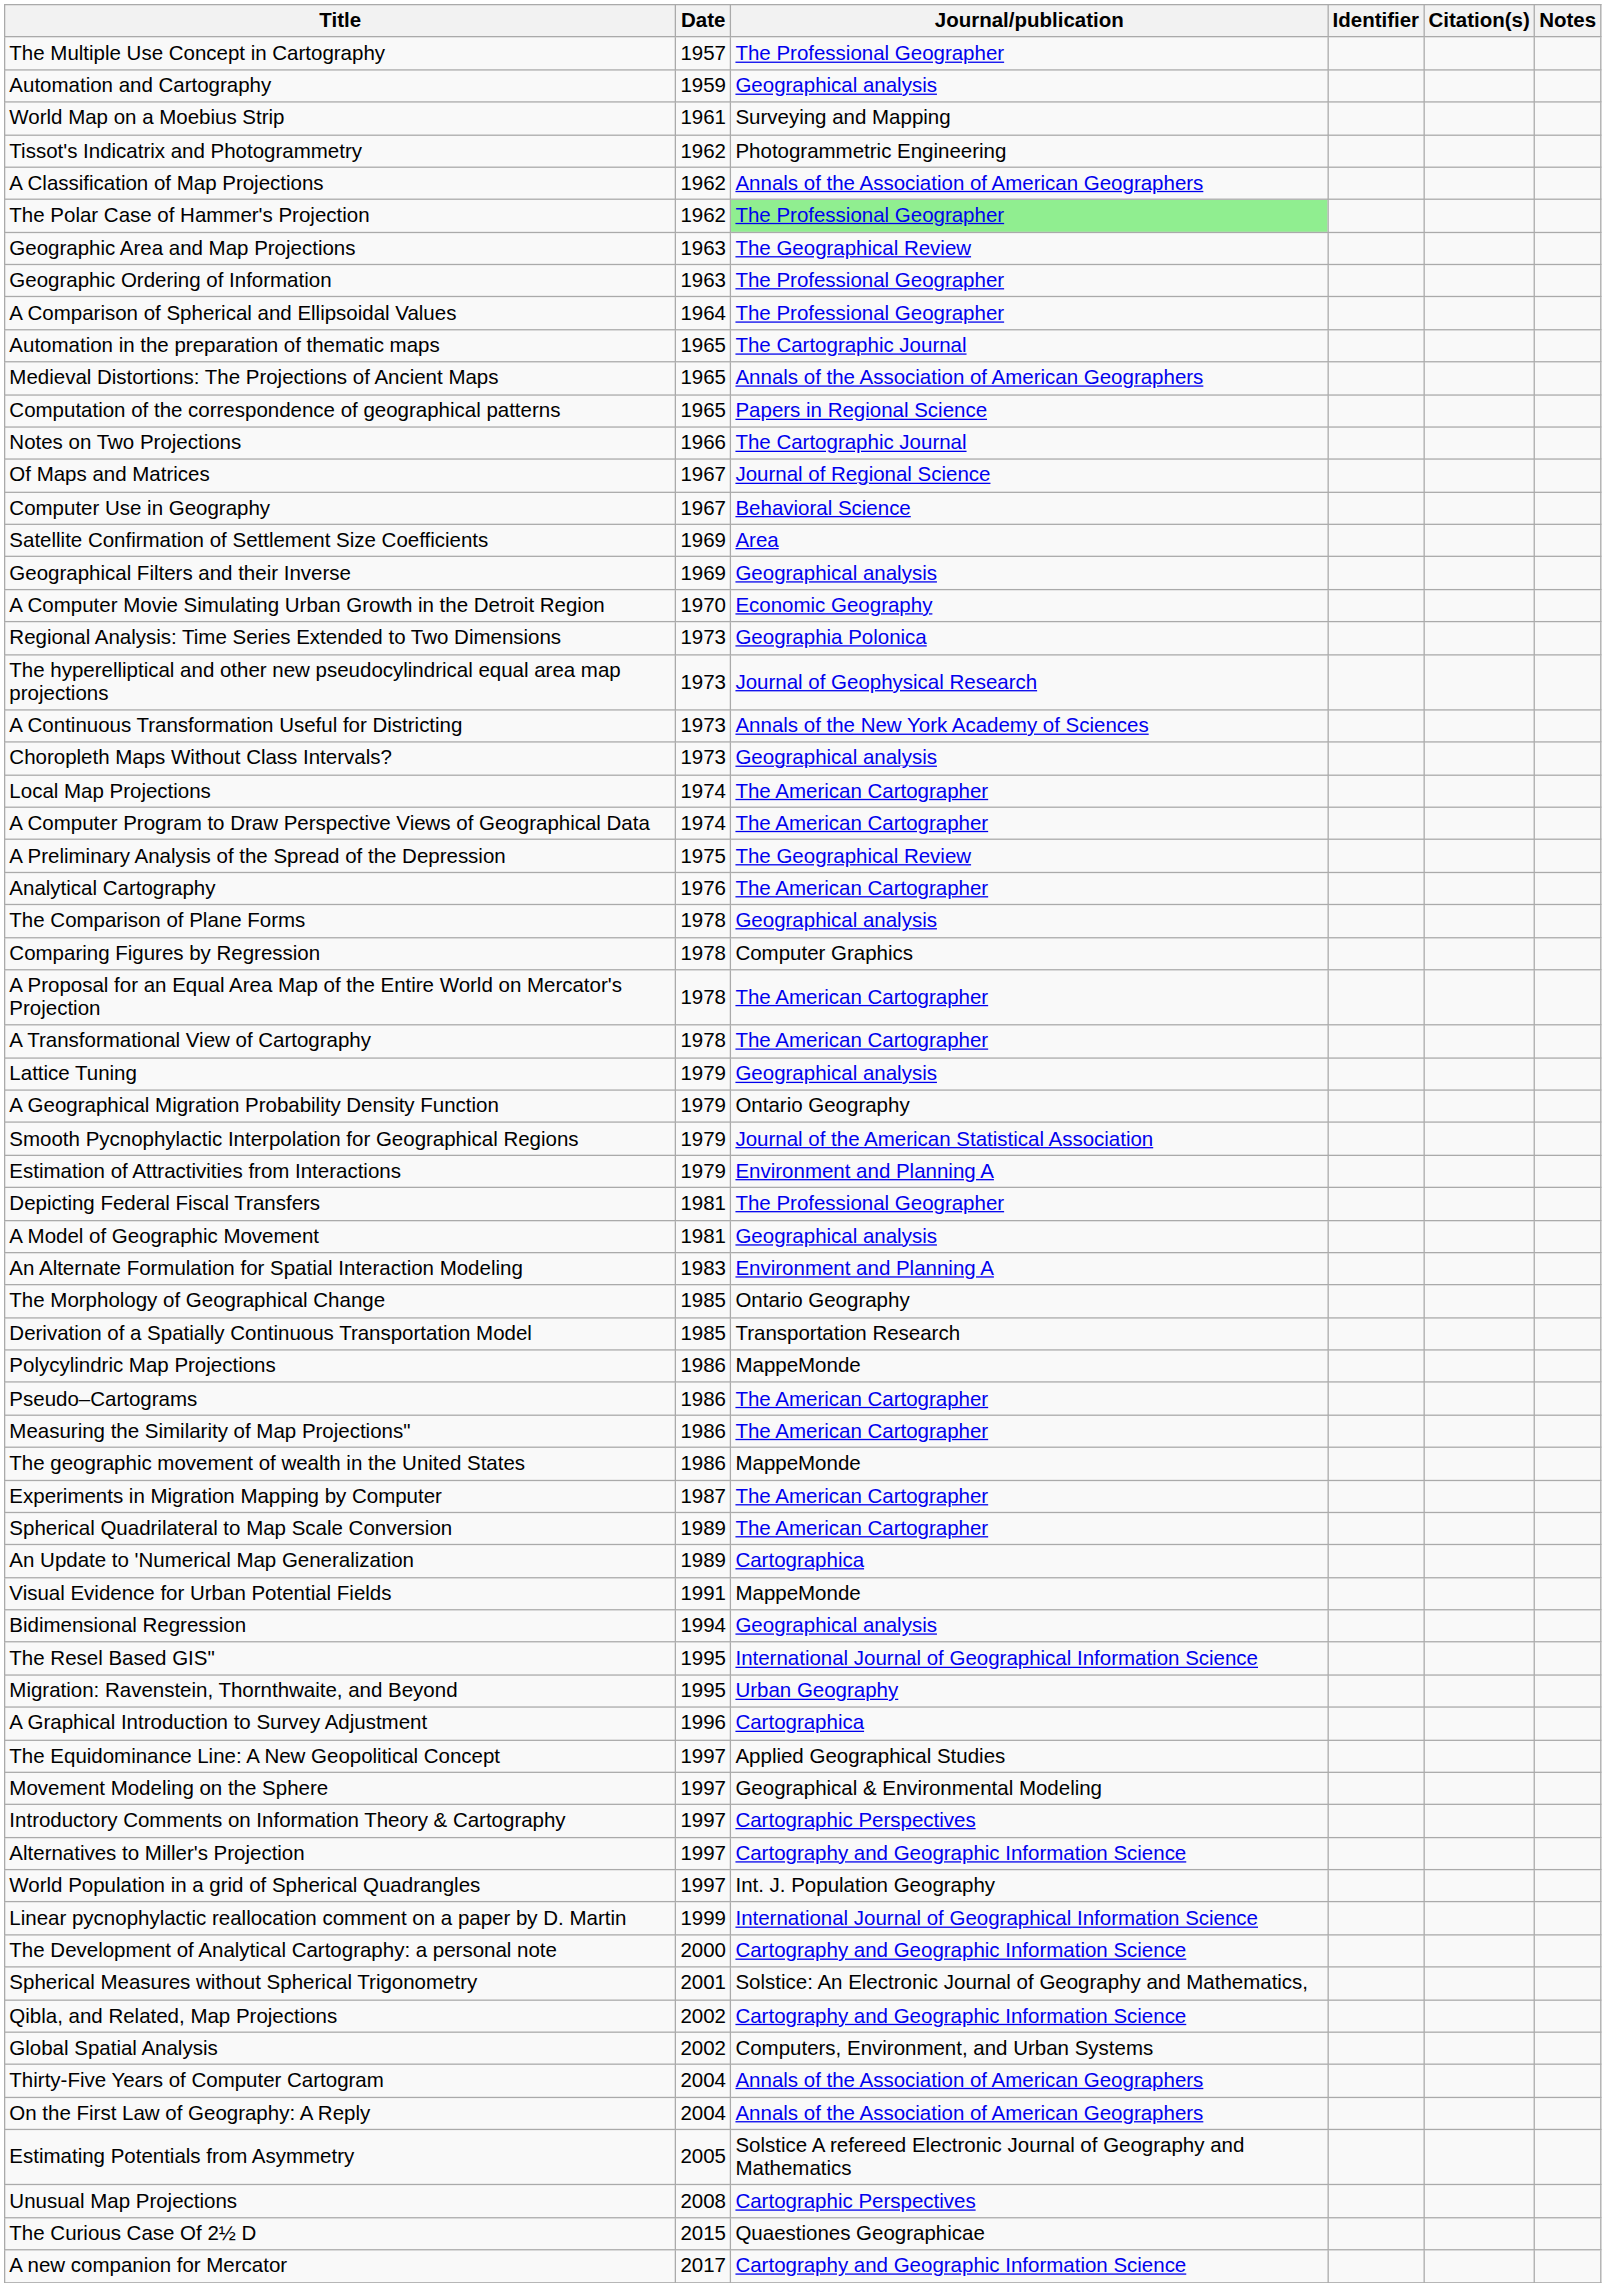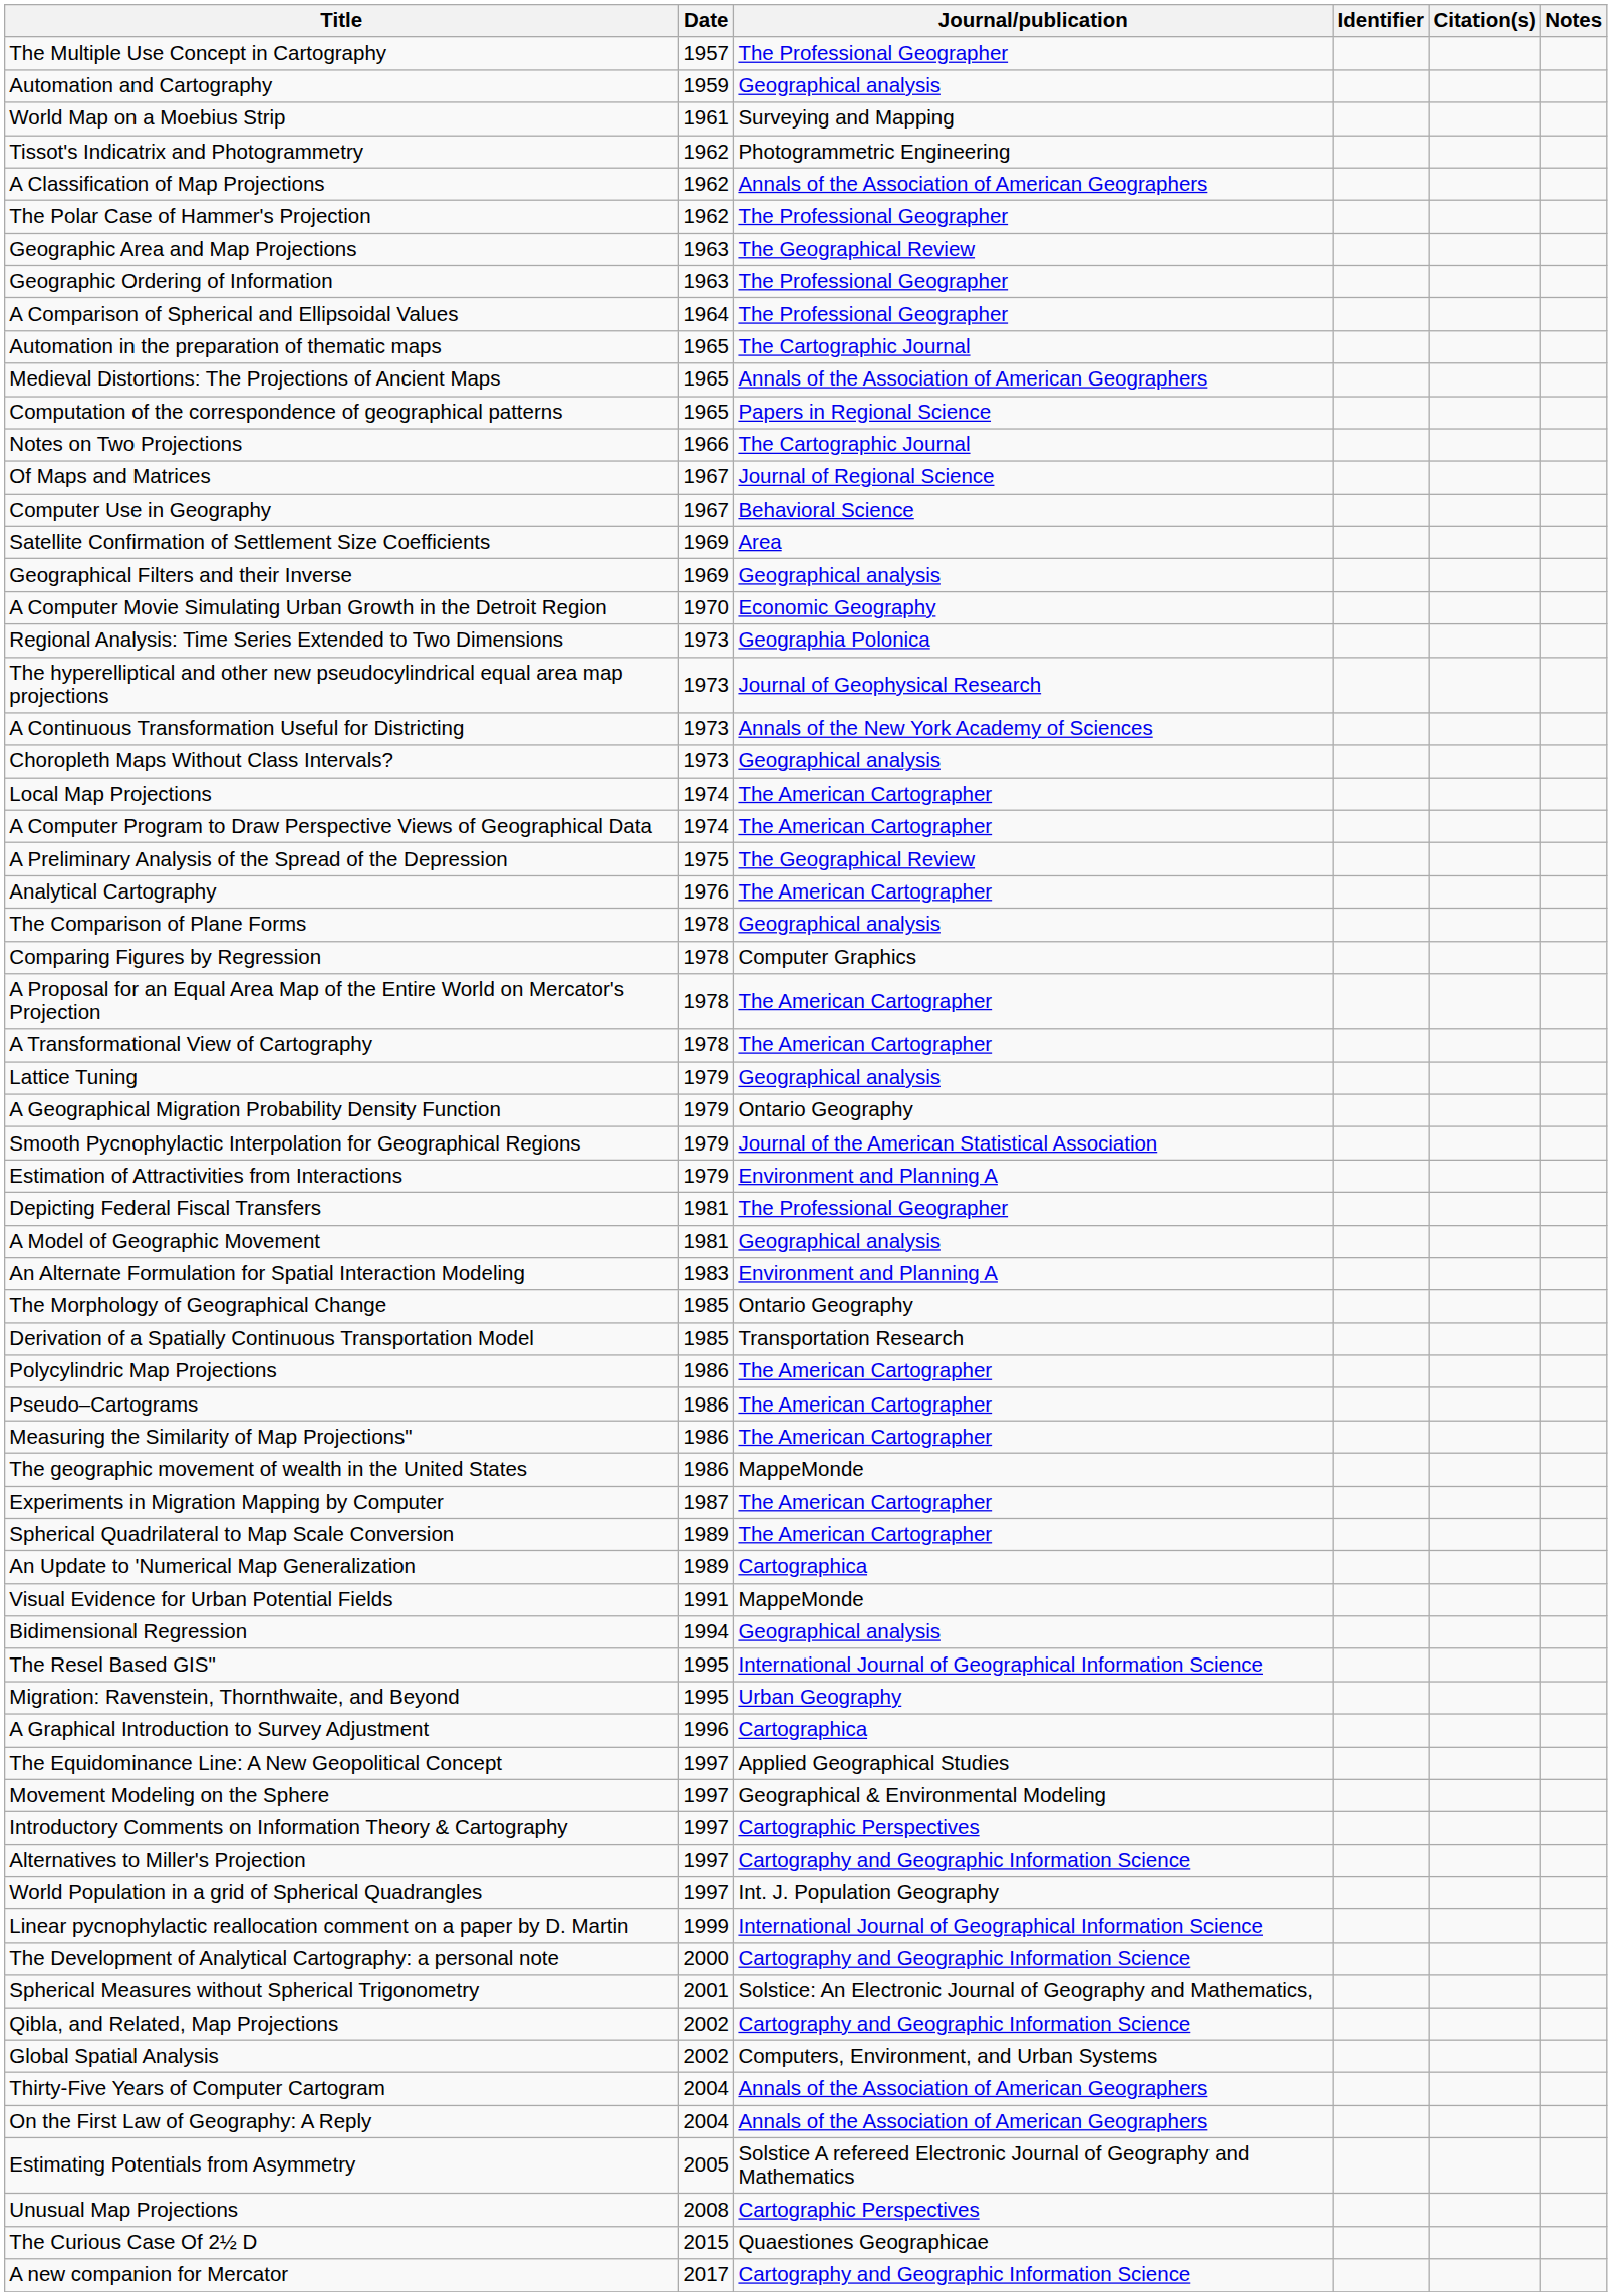The Polar Case of Hammer's Projection | Journal/publication: lightgreen background -> no background
Polycylindric Map Projections | Journal/publication: MappeMonde -> The American Cartographer
